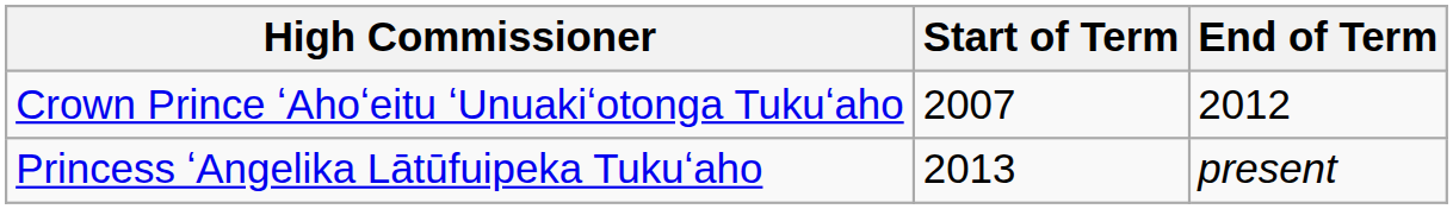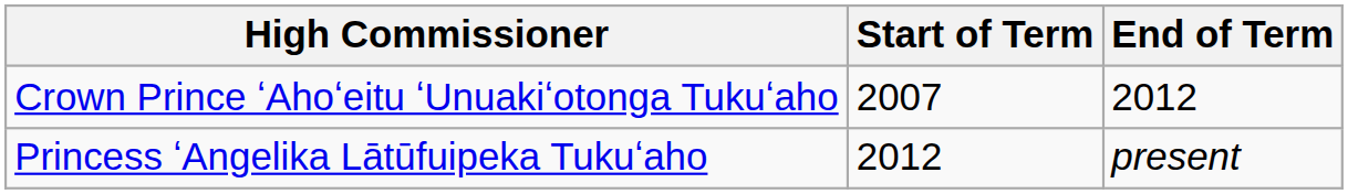Princess ʻAngelika Lātūfuipeka Tukuʻaho | Start of Term: 2013 -> 2012
